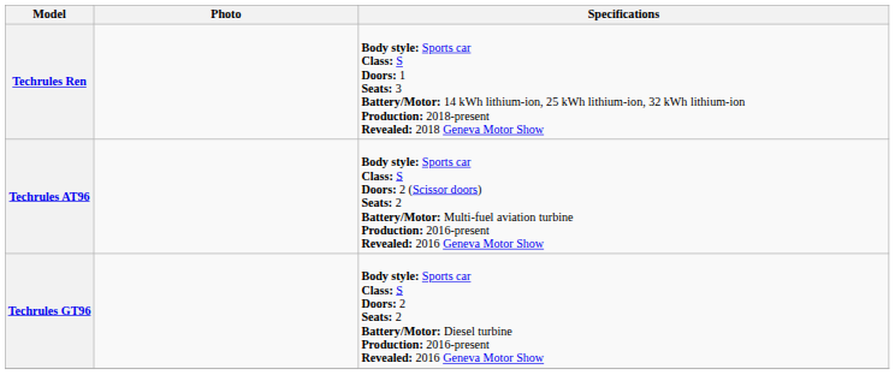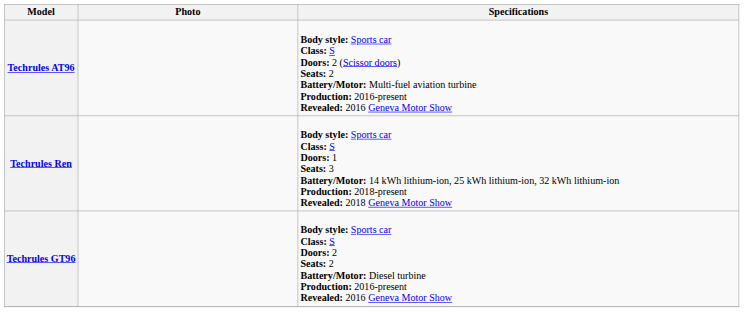rows swapped: Techrules Ren <-> Techrules AT96
